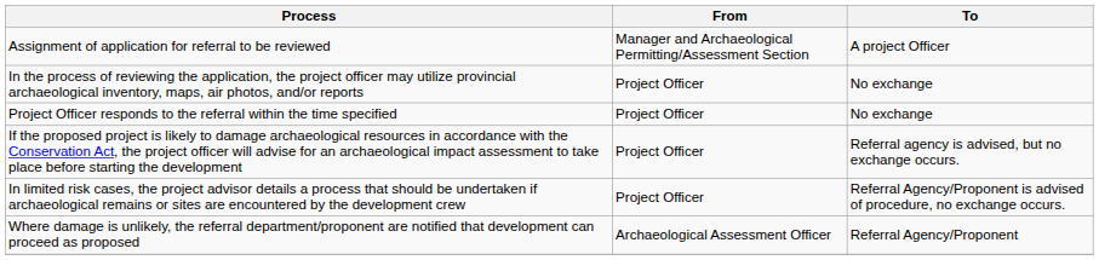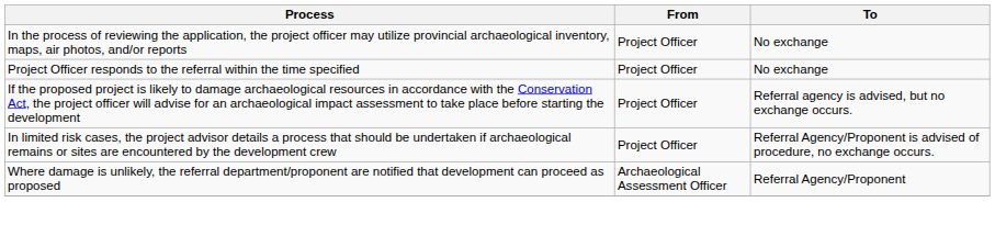- row: Assignment of application for referral to be reviewed | Manager and Archaeological Permitting/Assessment Section | A project Officer
